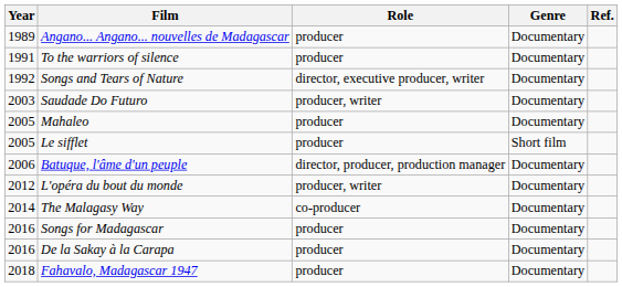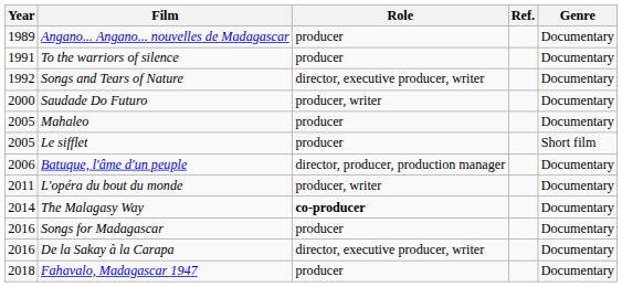columns swapped: Genre <-> Ref.
Saudade Do Futuro | Year: 2003 -> 2000
L'opéra du bout du monde | Year: 2012 -> 2011
The Malagasy Way | Role: normal -> bold
De la Sakay à la Carapa | Role: producer -> director, executive producer, writer
